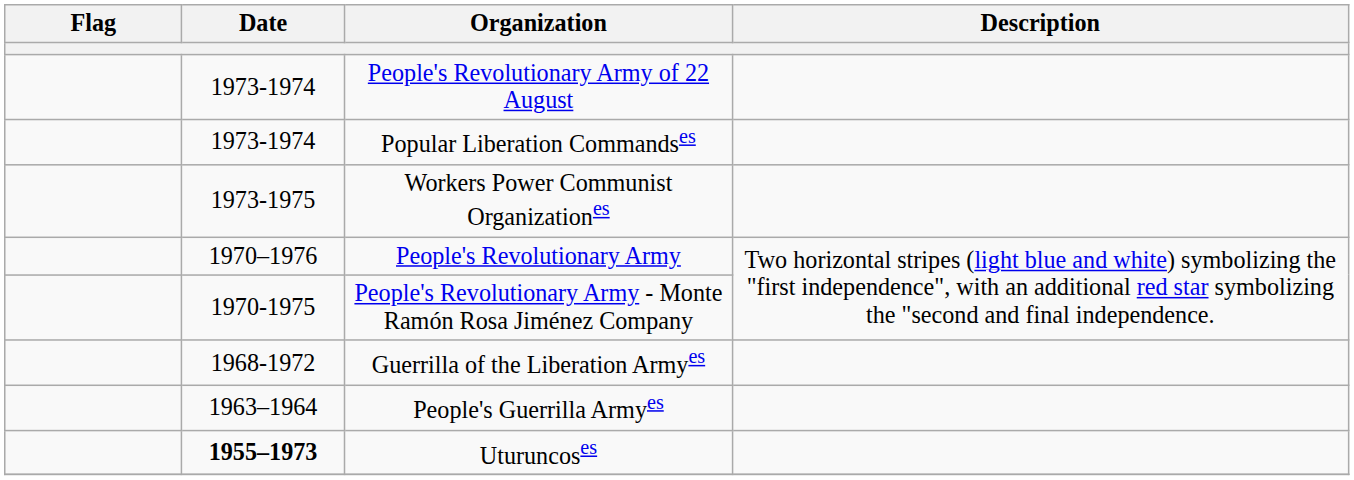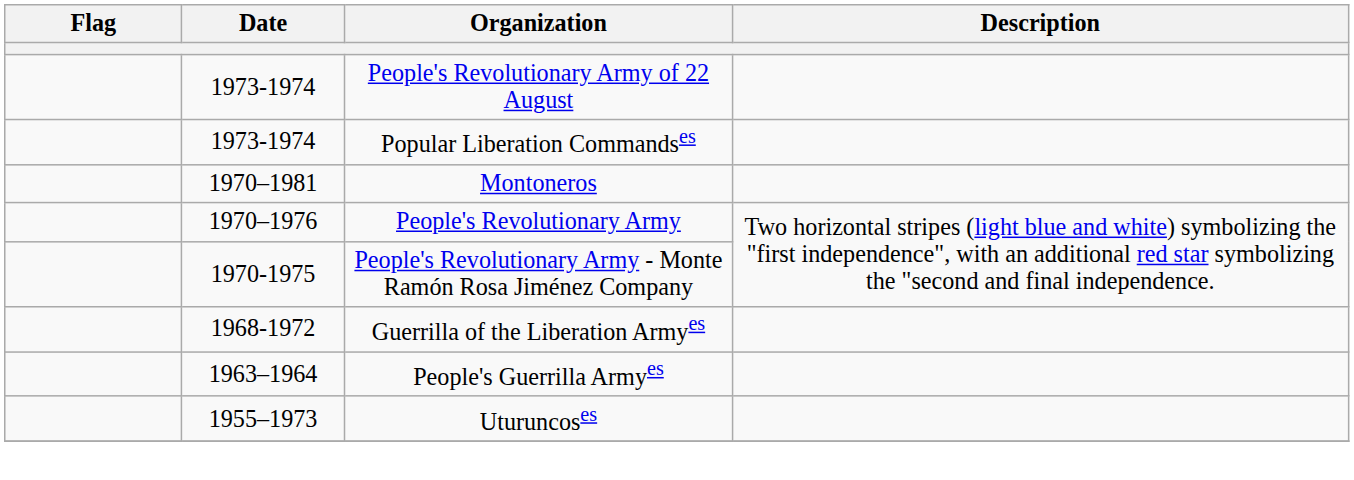- row: 1973-1975 | Workers Power Communist Organizationes
+ row: 1970–1981 | Montoneros
Uturuncoses | Date: bold -> normal
